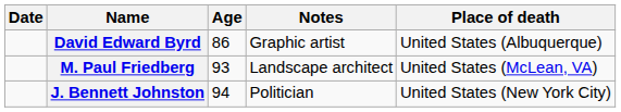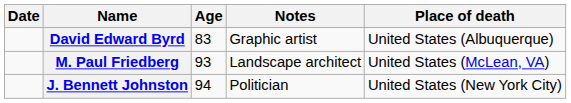David Edward Byrd | Age: 86 -> 83
